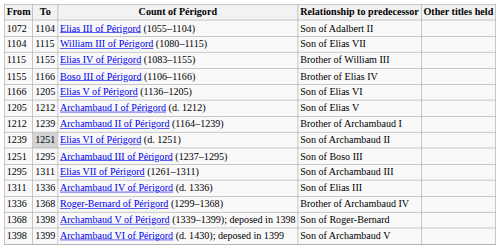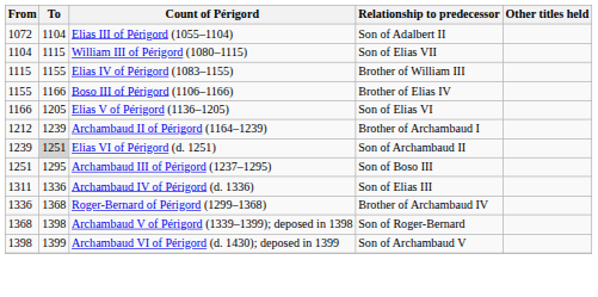- row: 1205 | 1212 | Archambaud I of Périgord (d. 1212) | Son of Elias V
- row: 1295 | 1311 | Elias VII of Périgord (1261–1311) | Son of Archambaud III
